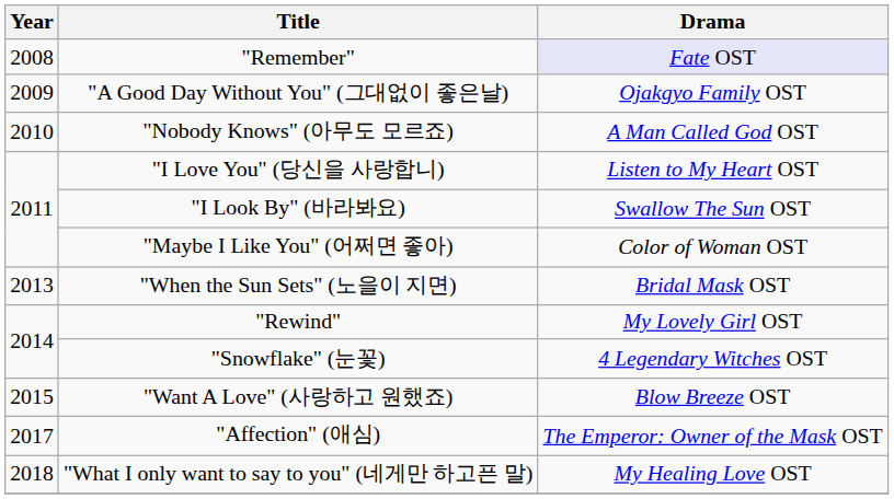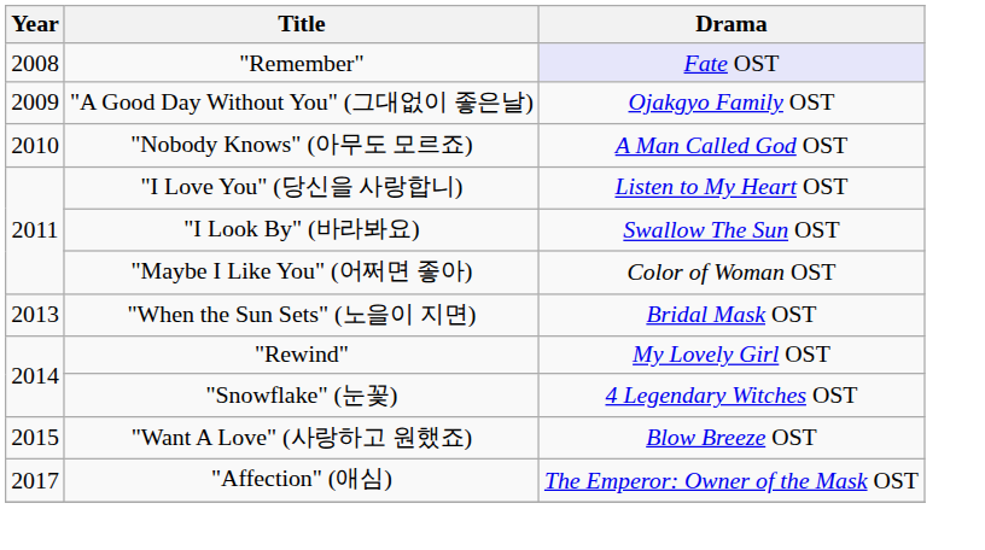- row: 2018 | "What I only want to say to you" (네게만 하고픈 말) | My Healing Love OST
